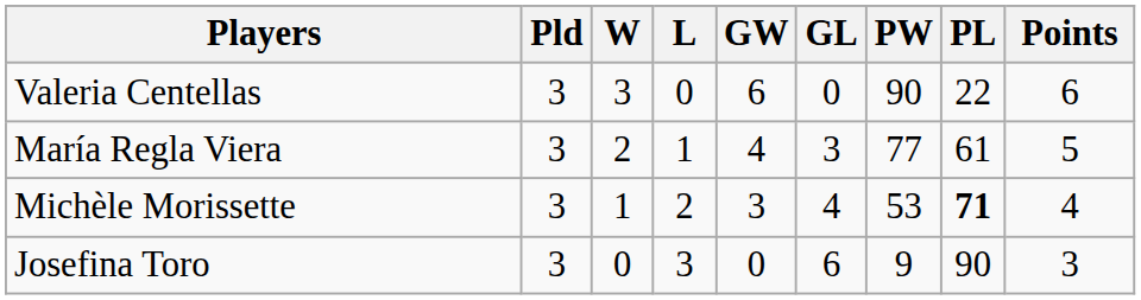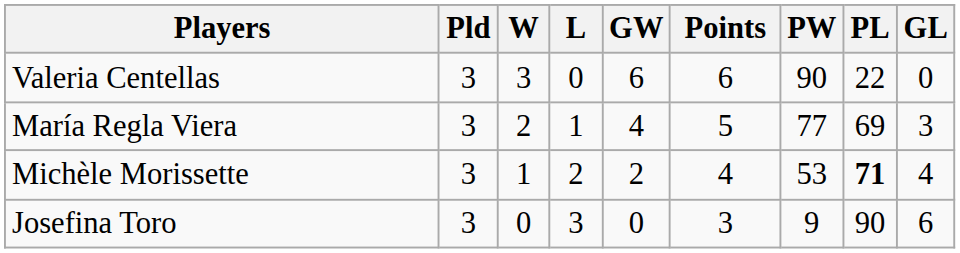columns swapped: GL <-> Points
María Regla Viera | PL: 61 -> 69
Michèle Morissette | GW: 3 -> 2
